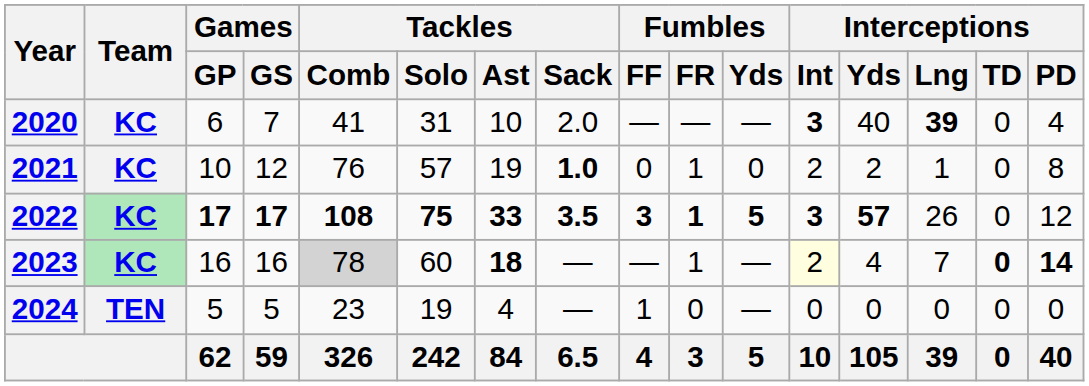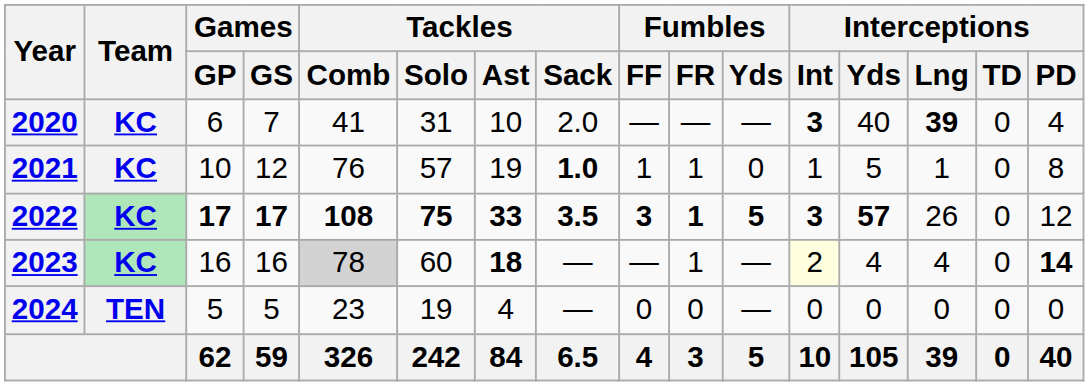2021 | Fumbles / FF: 0 -> 1
2021 | Interceptions / Int: 2 -> 1
2021 | Interceptions / Yds: 2 -> 5
2023 | Interceptions / Lng: 7 -> 4
2023 | Interceptions / TD: bold -> normal
2024 | Fumbles / FF: 1 -> 0
